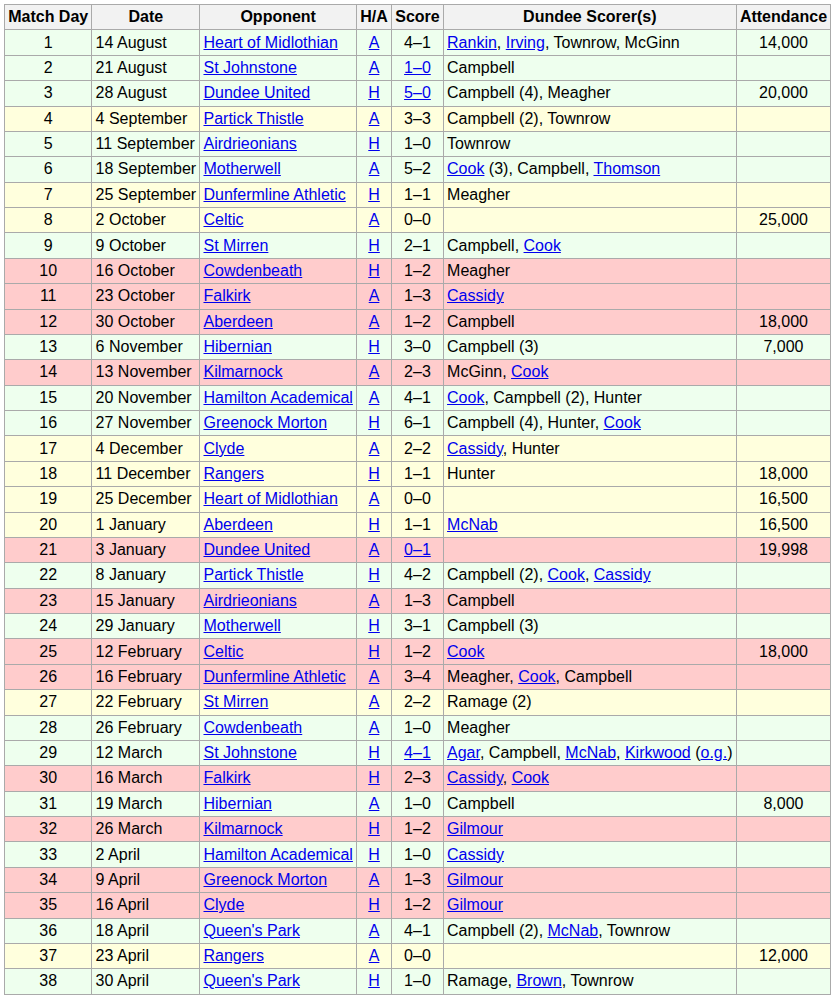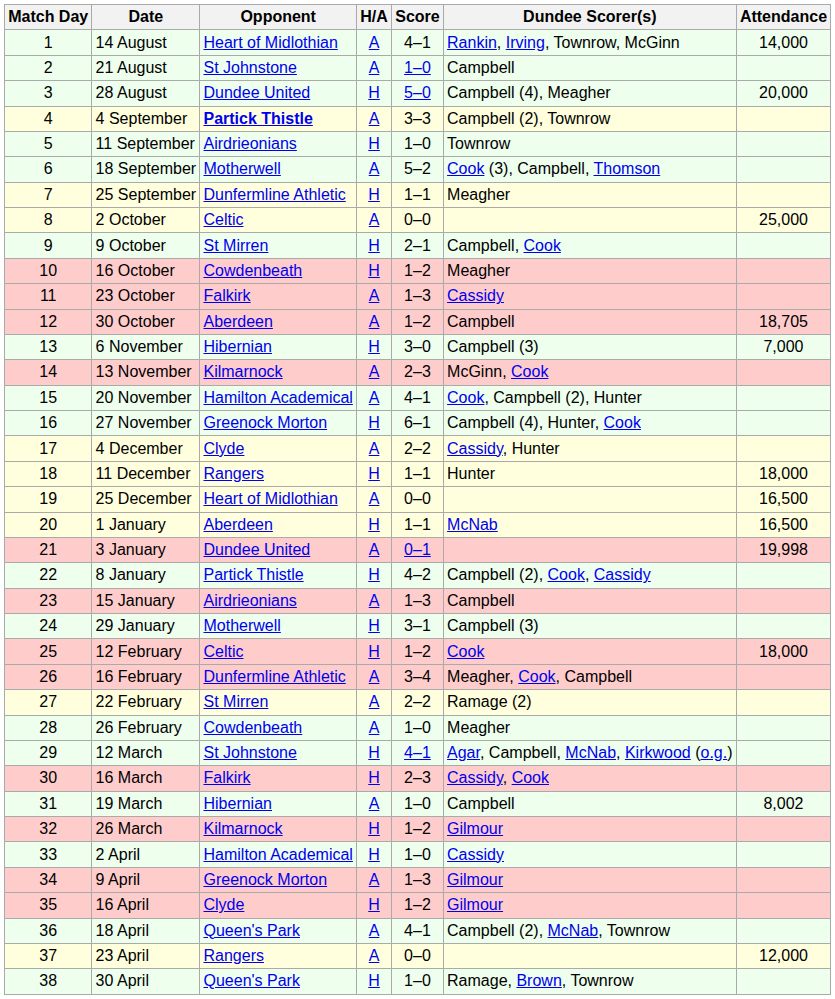4 September | Opponent: normal -> bold
30 October | Attendance: 18,000 -> 18,705
19 March | Attendance: 8,000 -> 8,002
